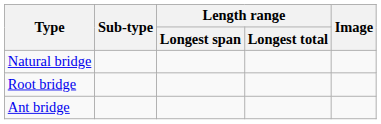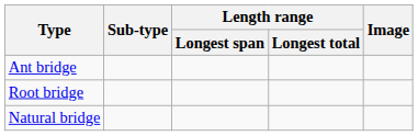rows swapped: Ant bridge <-> Natural bridge
